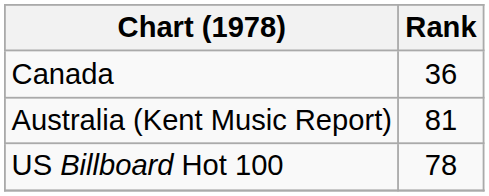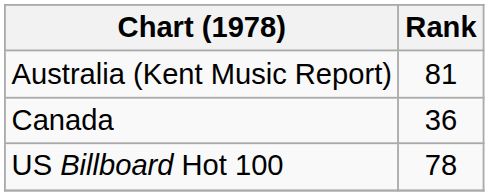rows swapped: Australia (Kent Music Report) <-> Canada
